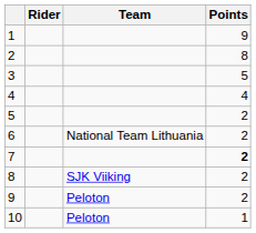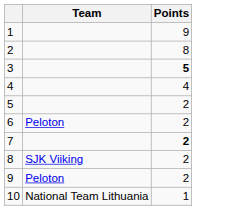- column: Rider
3 | Points: normal -> bold
6 | Team: National Team Lithuania -> Peloton
10 | Team: Peloton -> National Team Lithuania
